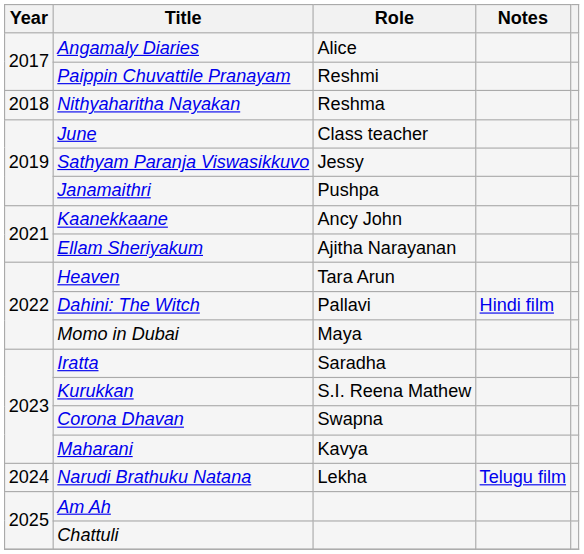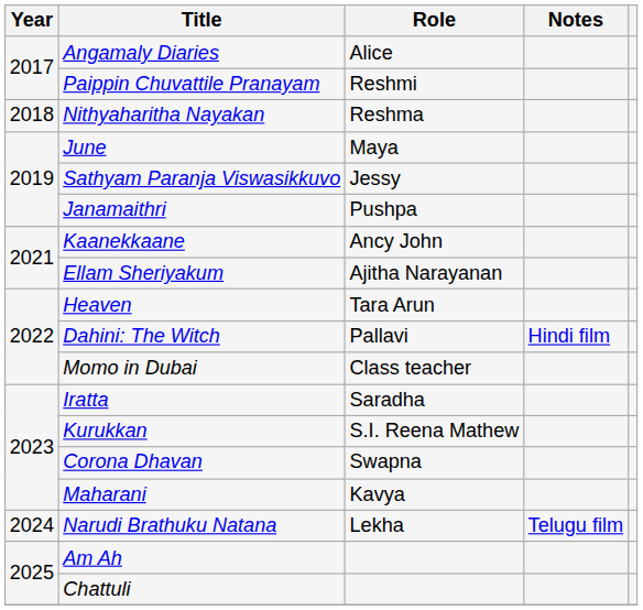June | Role: Class teacher -> Maya
Momo in Dubai | Role: Maya -> Class teacher
